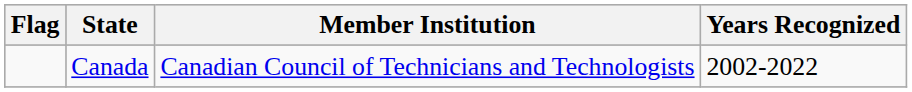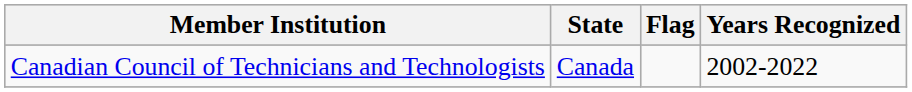columns swapped: Flag <-> Member Institution
